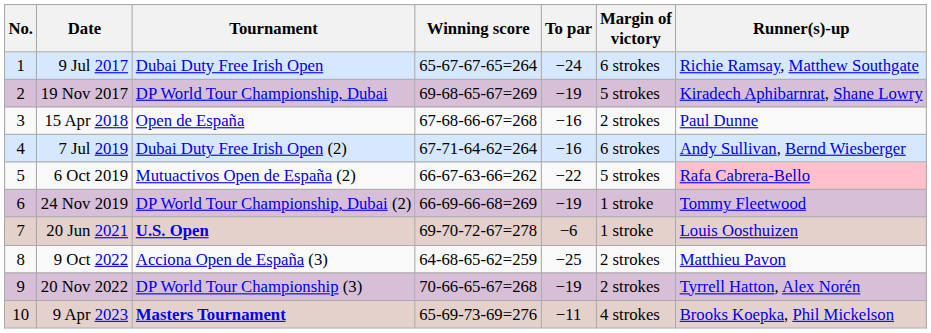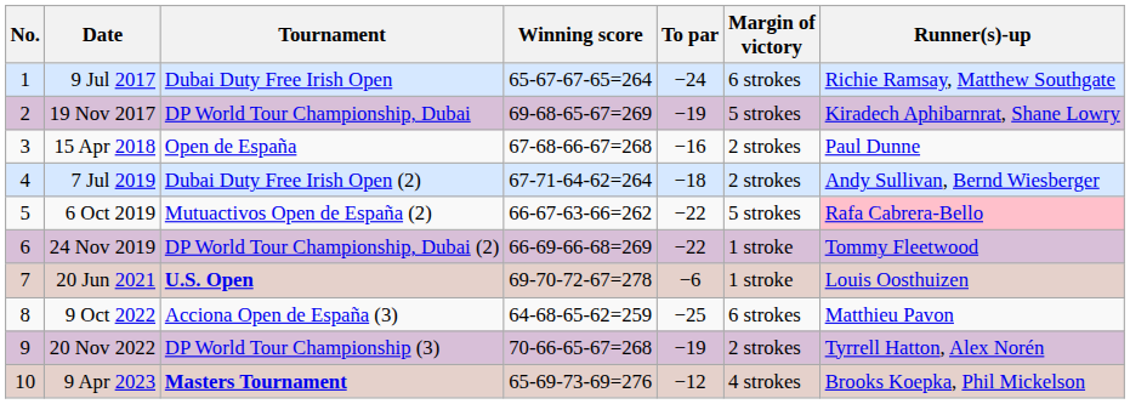7 Jul 2019 | To par: −16 -> −18
7 Jul 2019 | Margin of victory: 6 strokes -> 2 strokes
24 Nov 2019 | To par: −19 -> −22
9 Oct 2022 | Margin of victory: 2 strokes -> 6 strokes
9 Apr 2023 | To par: −11 -> −12
